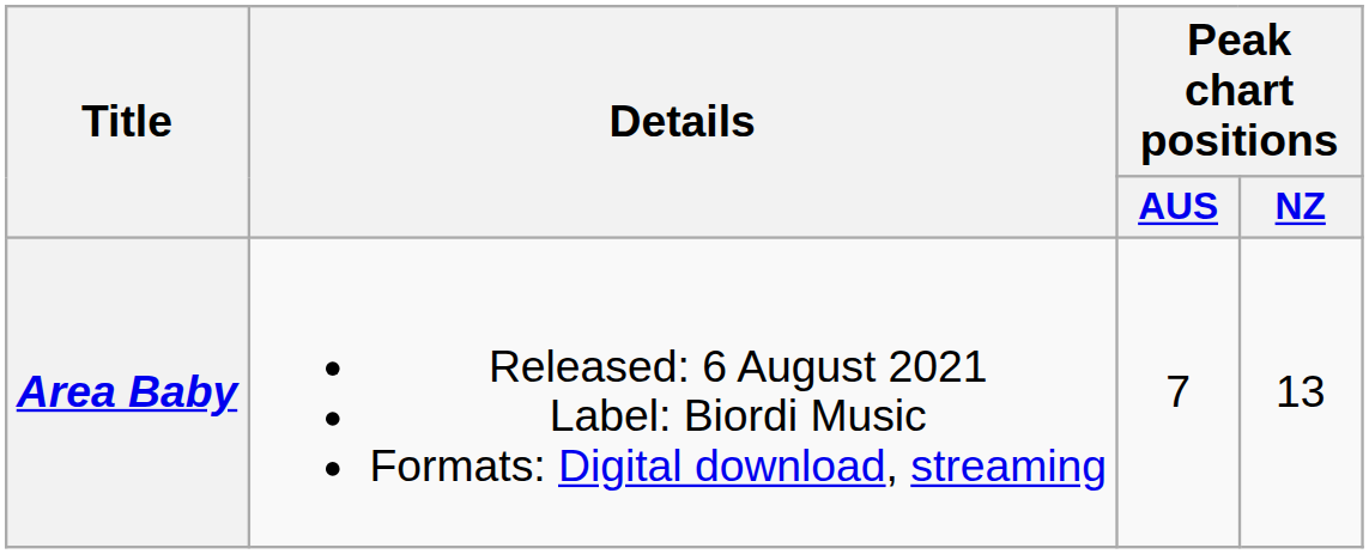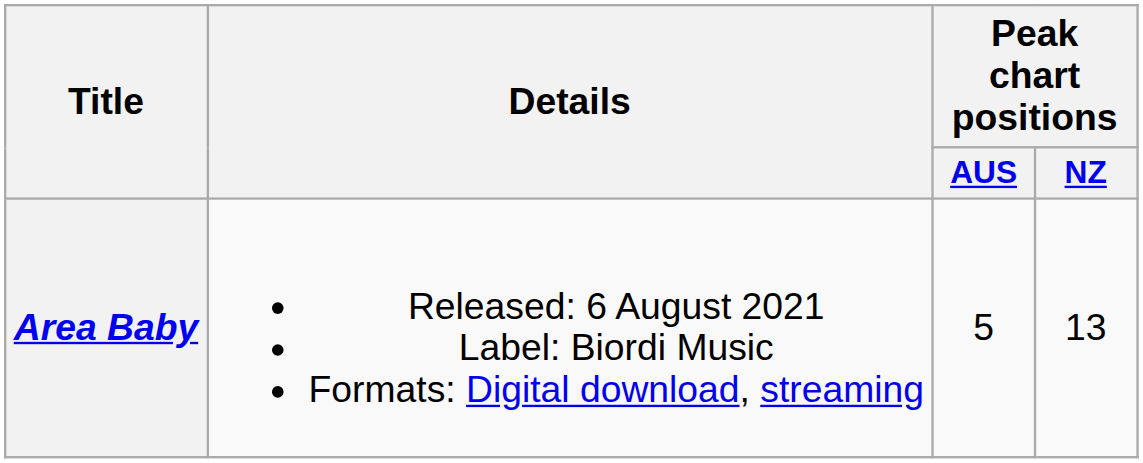Area Baby | Peak chart positions / AUS: 7 -> 5
